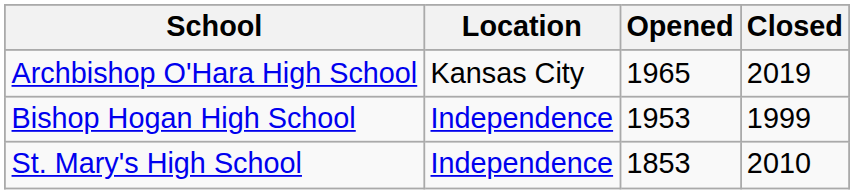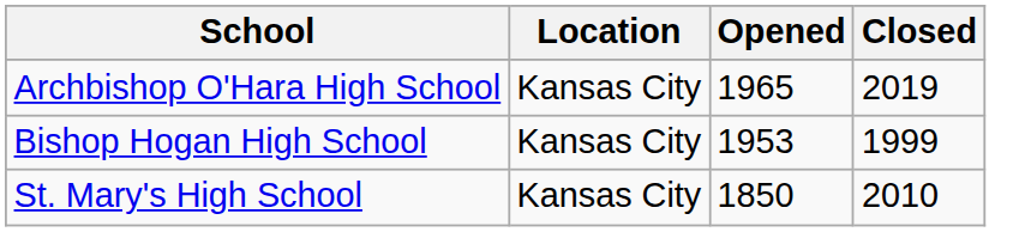Bishop Hogan High School | Location: Independence -> Kansas City
St. Mary's High School | Location: Independence -> Kansas City
St. Mary's High School | Opened: 1853 -> 1850
